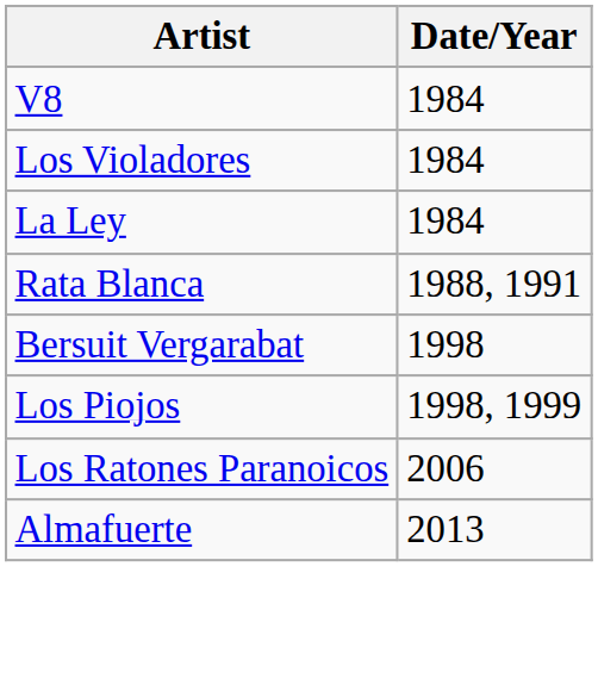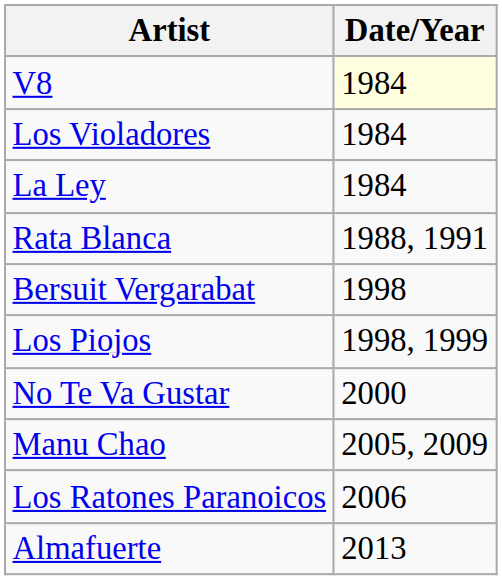V8 | Date/Year: no background -> lightyellow background
+ row: No Te Va Gustar | 2000
+ row: Manu Chao | 2005, 2009
